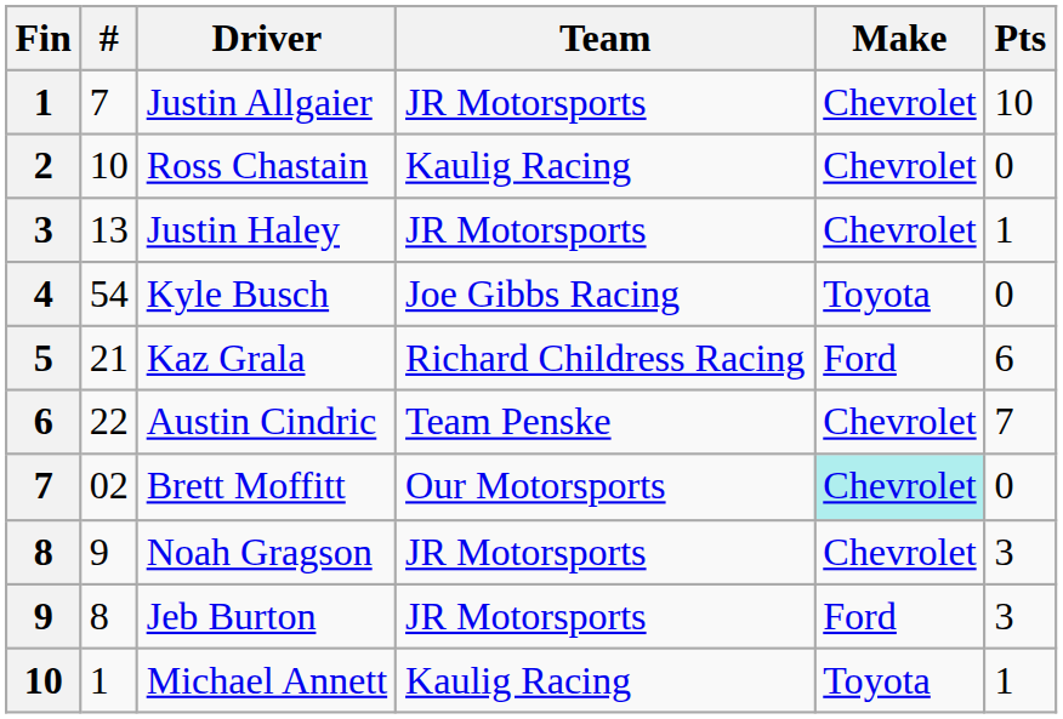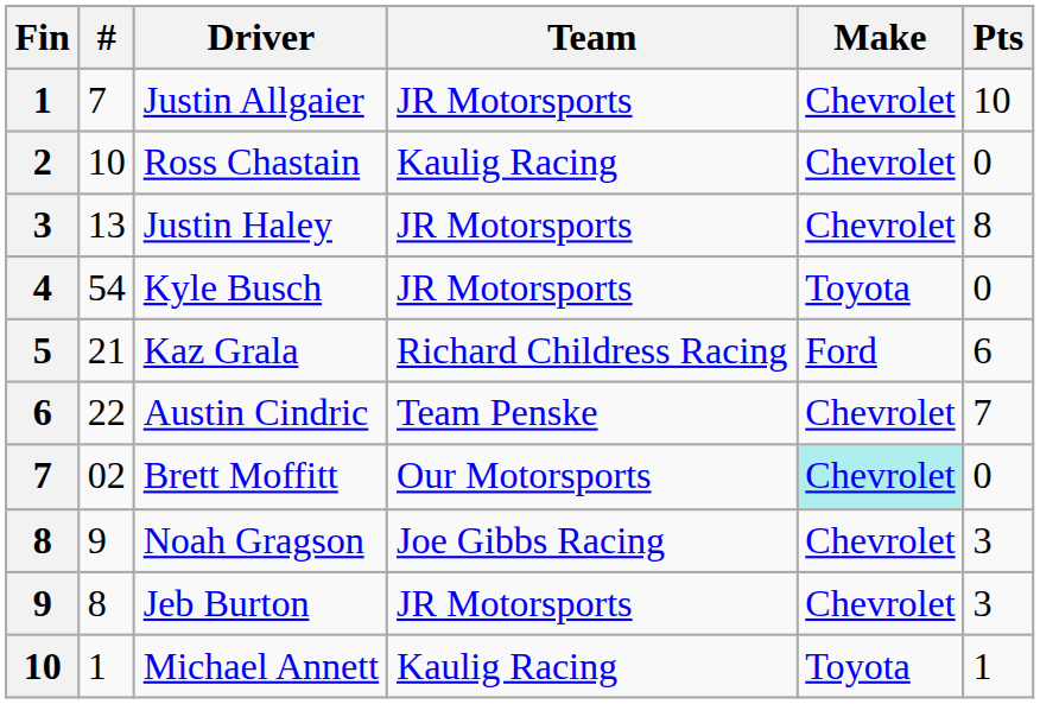Justin Haley | Pts: 1 -> 8
Kyle Busch | Team: Joe Gibbs Racing -> JR Motorsports
Noah Gragson | Team: JR Motorsports -> Joe Gibbs Racing
Jeb Burton | Make: Ford -> Chevrolet
